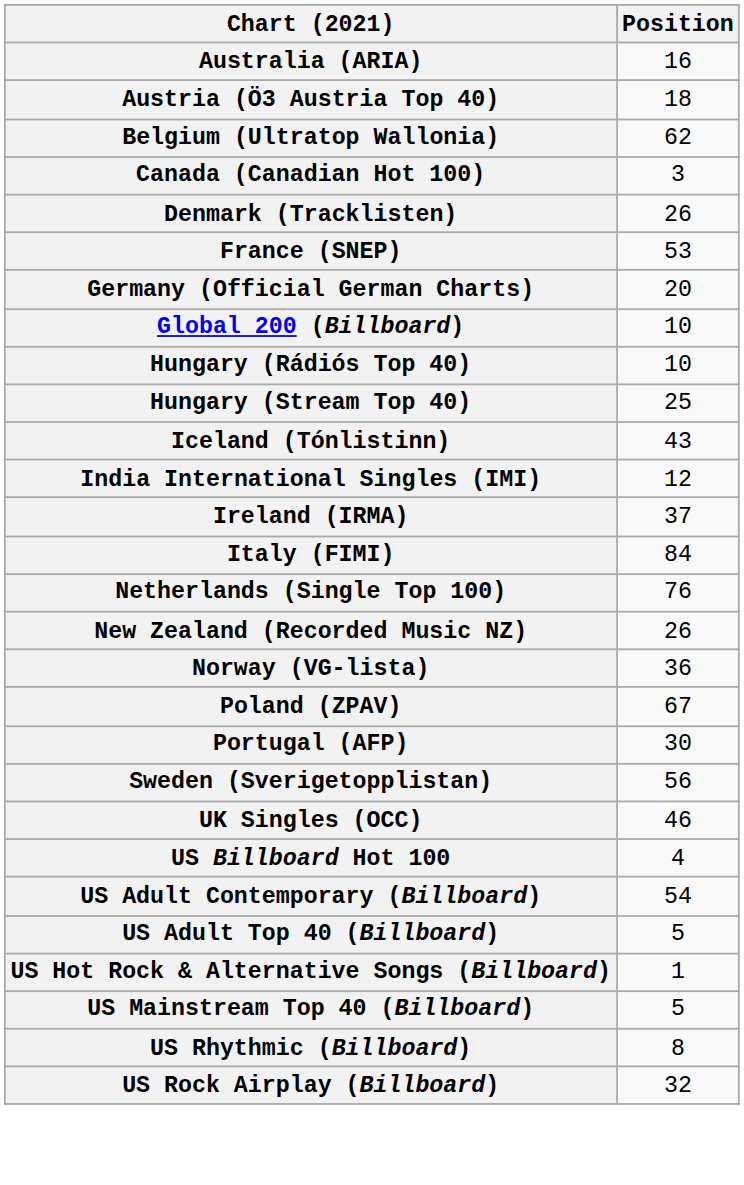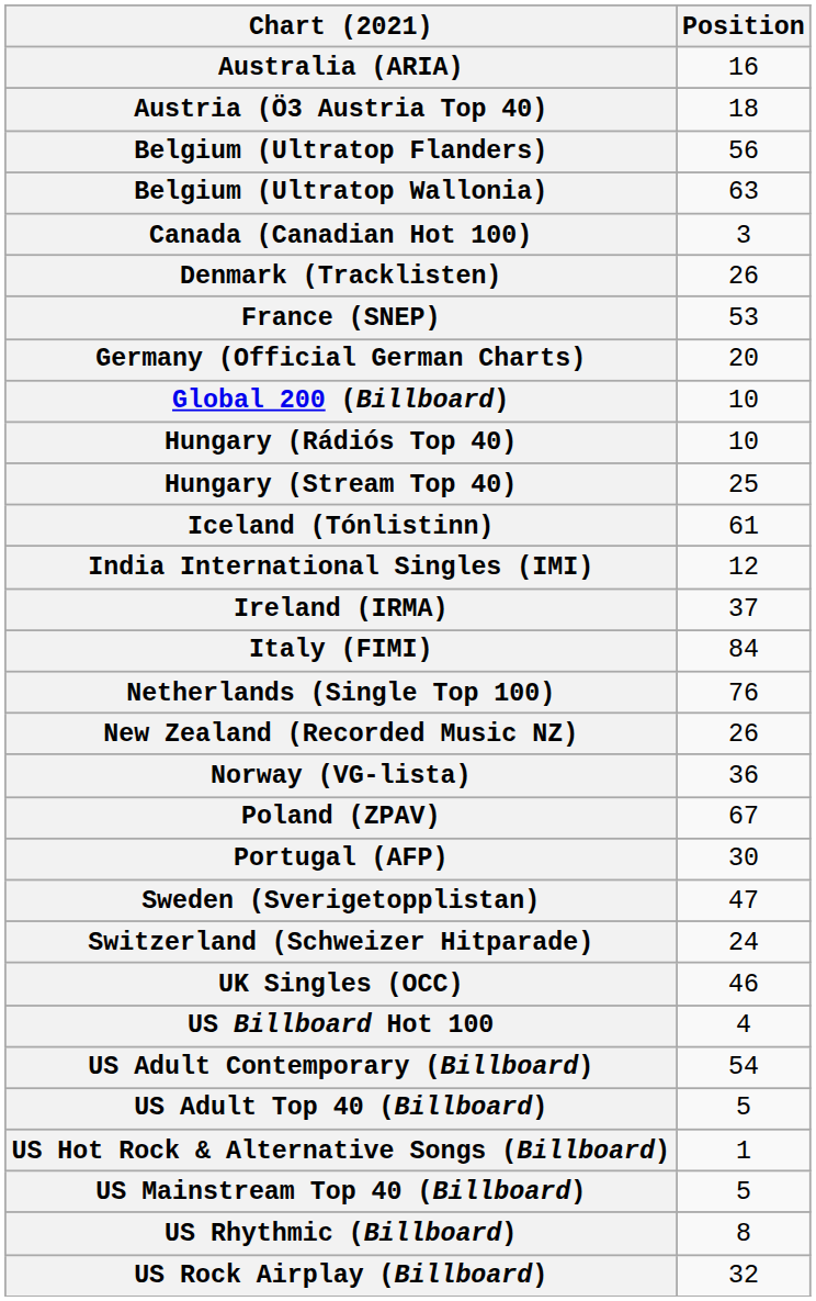+ row: Belgium (Ultratop Flanders) | 56
Belgium (Ultratop Wallonia) | Position: 62 -> 63
Iceland (Tónlistinn) | Position: 43 -> 61
Sweden (Sverigetopplistan) | Position: 56 -> 47
+ row: Switzerland (Schweizer Hitparade) | 24
